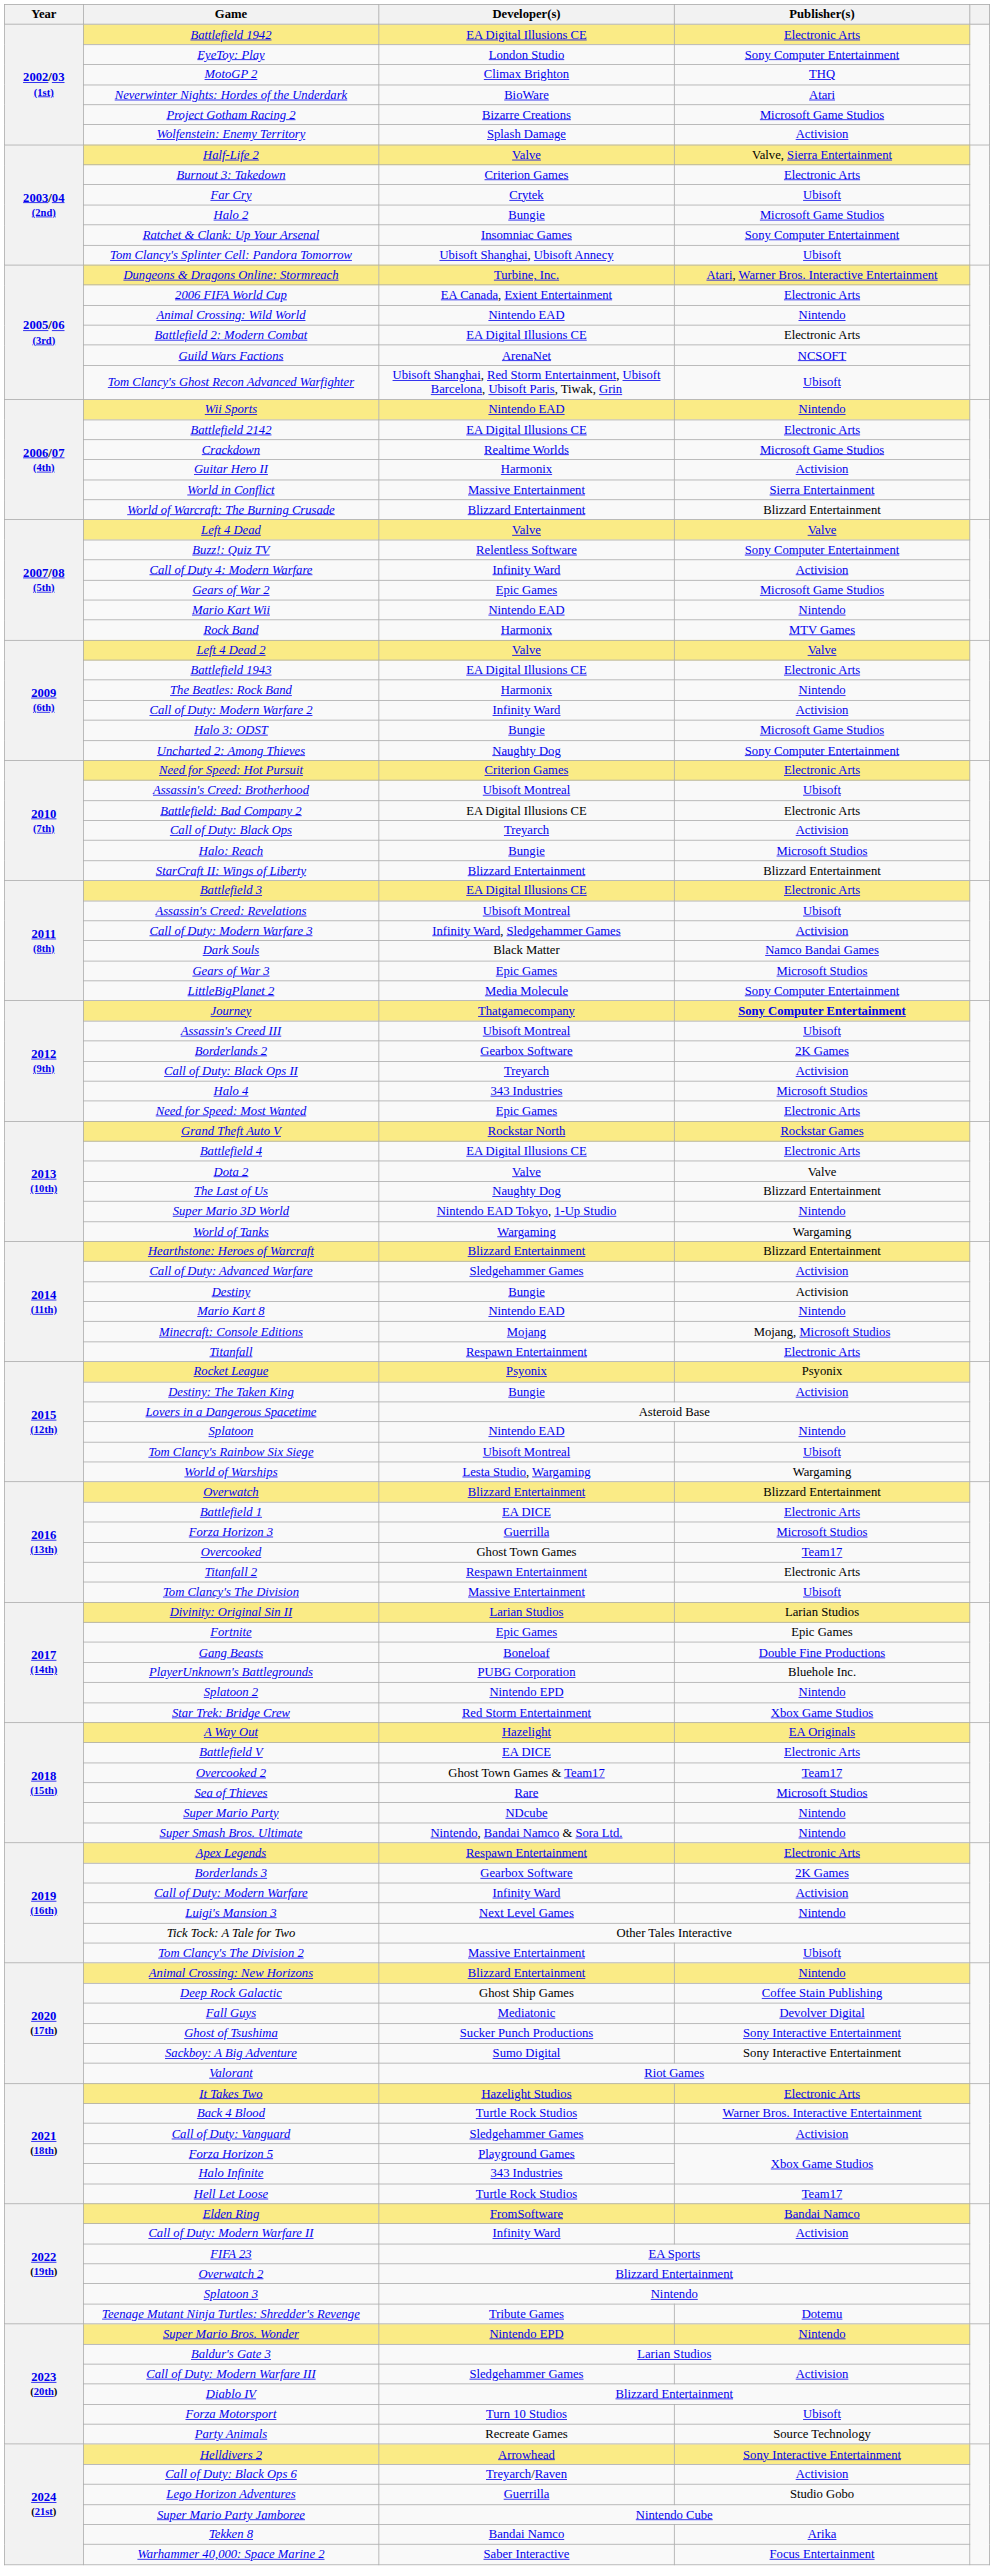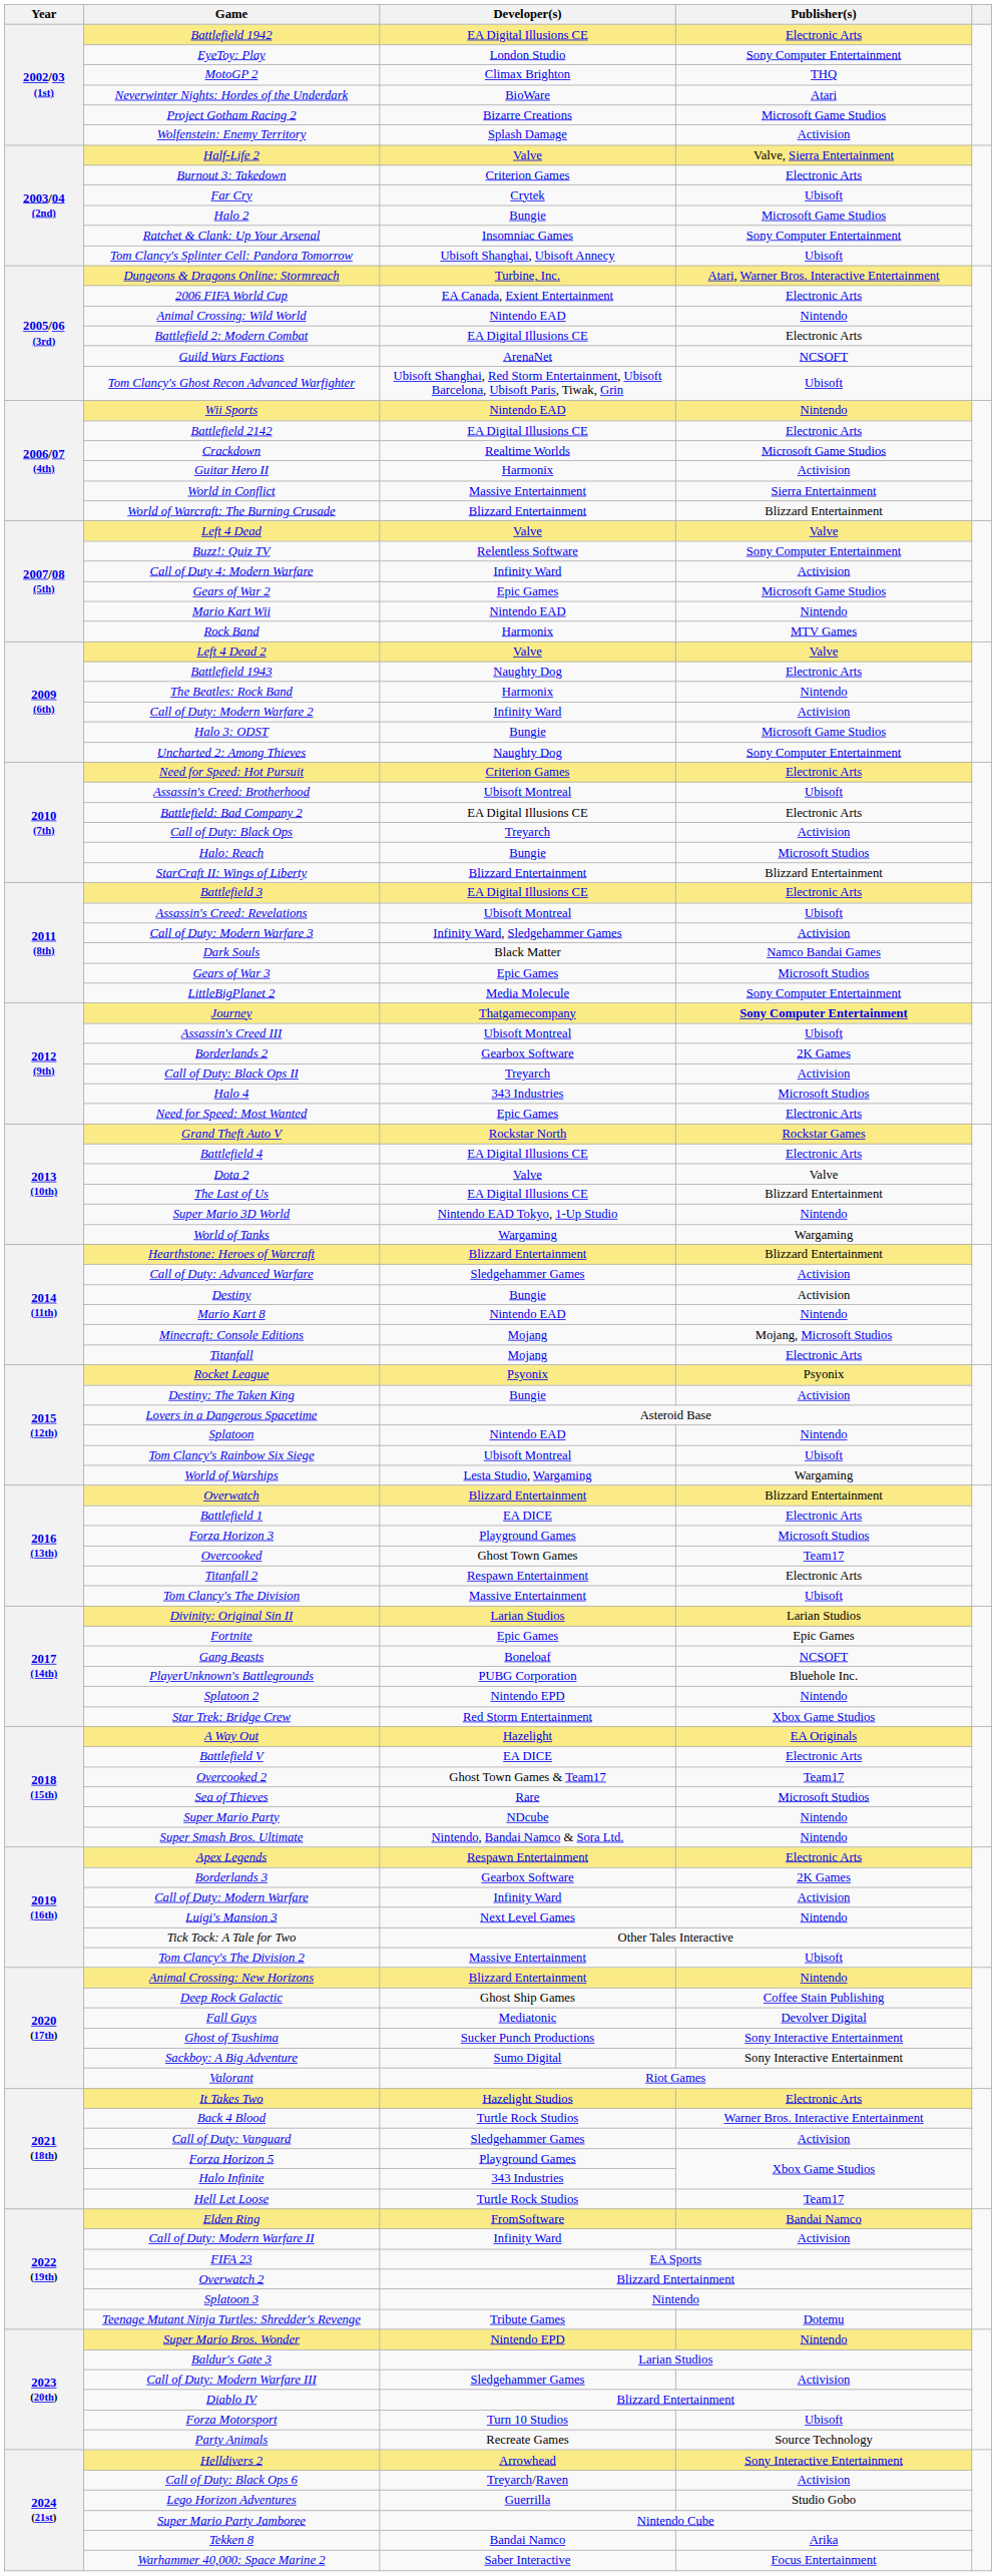Battlefield 1943 | Developer(s): EA Digital Illusions CE -> Naughty Dog
The Last of Us | Developer(s): Naughty Dog -> EA Digital Illusions CE
Titanfall | Developer(s): Respawn Entertainment -> Mojang
Forza Horizon 3 | Developer(s): Guerrilla -> Playground Games
Gang Beasts | Publisher(s): Double Fine Productions -> NCSOFT
